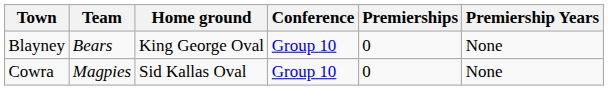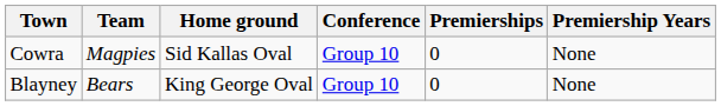rows swapped: Blayney <-> Cowra
